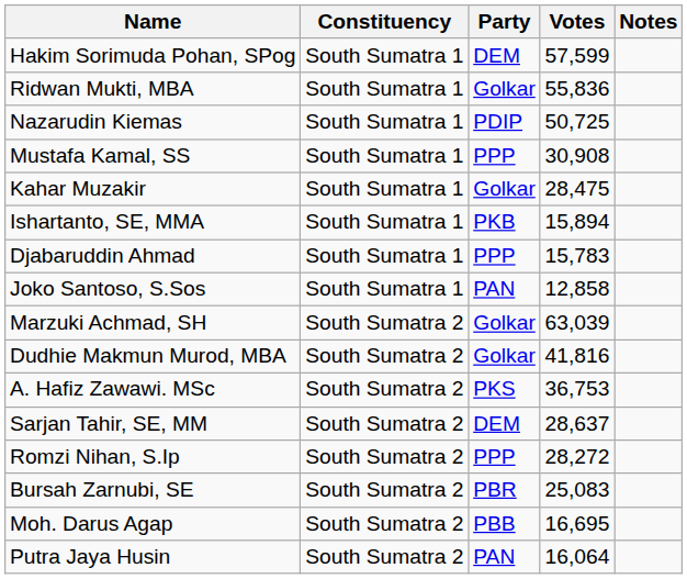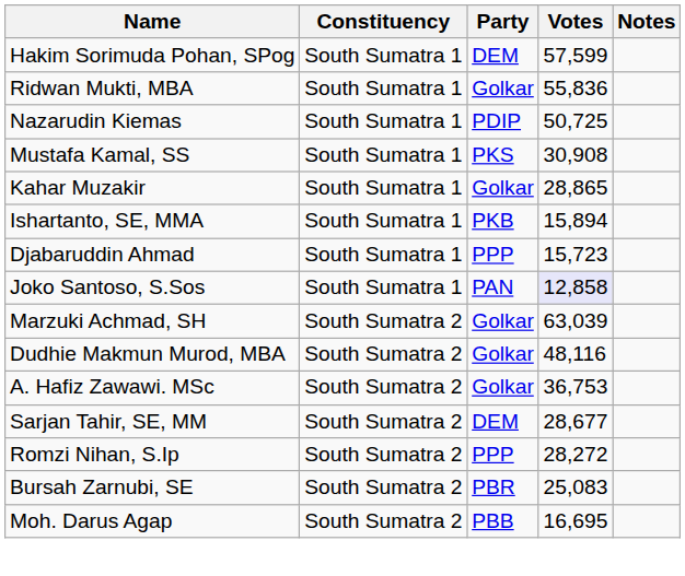Mustafa Kamal, SS | Party: PPP -> PKS
Kahar Muzakir | Votes: 28,475 -> 28,865
Djabaruddin Ahmad | Votes: 15,783 -> 15,723
Joko Santoso, S.Sos | Votes: no background -> lavender background
Dudhie Makmun Murod, MBA | Votes: 41,816 -> 48,116
A. Hafiz Zawawi. MSc | Party: PKS -> Golkar
Sarjan Tahir, SE, MM | Votes: 28,637 -> 28,677
- row: Putra Jaya Husin | South Sumatra 2 | PAN | 16,064
